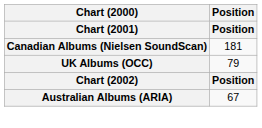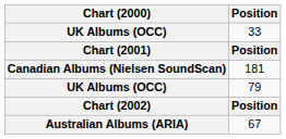+ row: UK Albums (OCC) | 33
